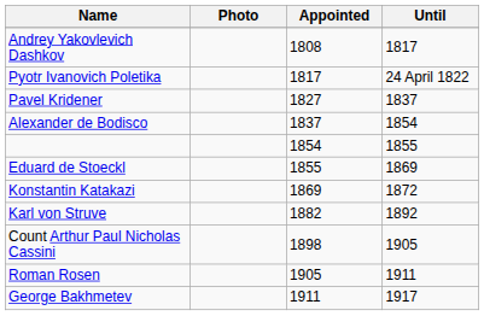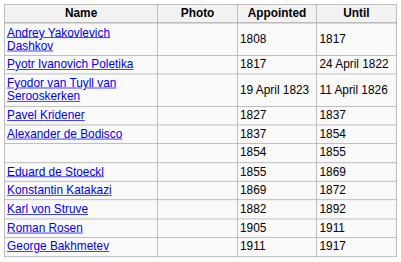+ row: Fyodor van Tuyll van Serooskerken | 19 April 1823 | 11 April 1826
- row: Count Arthur Paul Nicholas Cassini | 1898 | 1905
